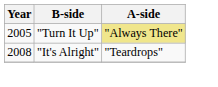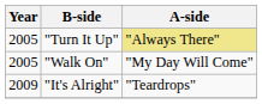+ row: 2005 | "Walk On" | "My Day Will Come"
"It's Alright" | Year: 2008 -> 2009
